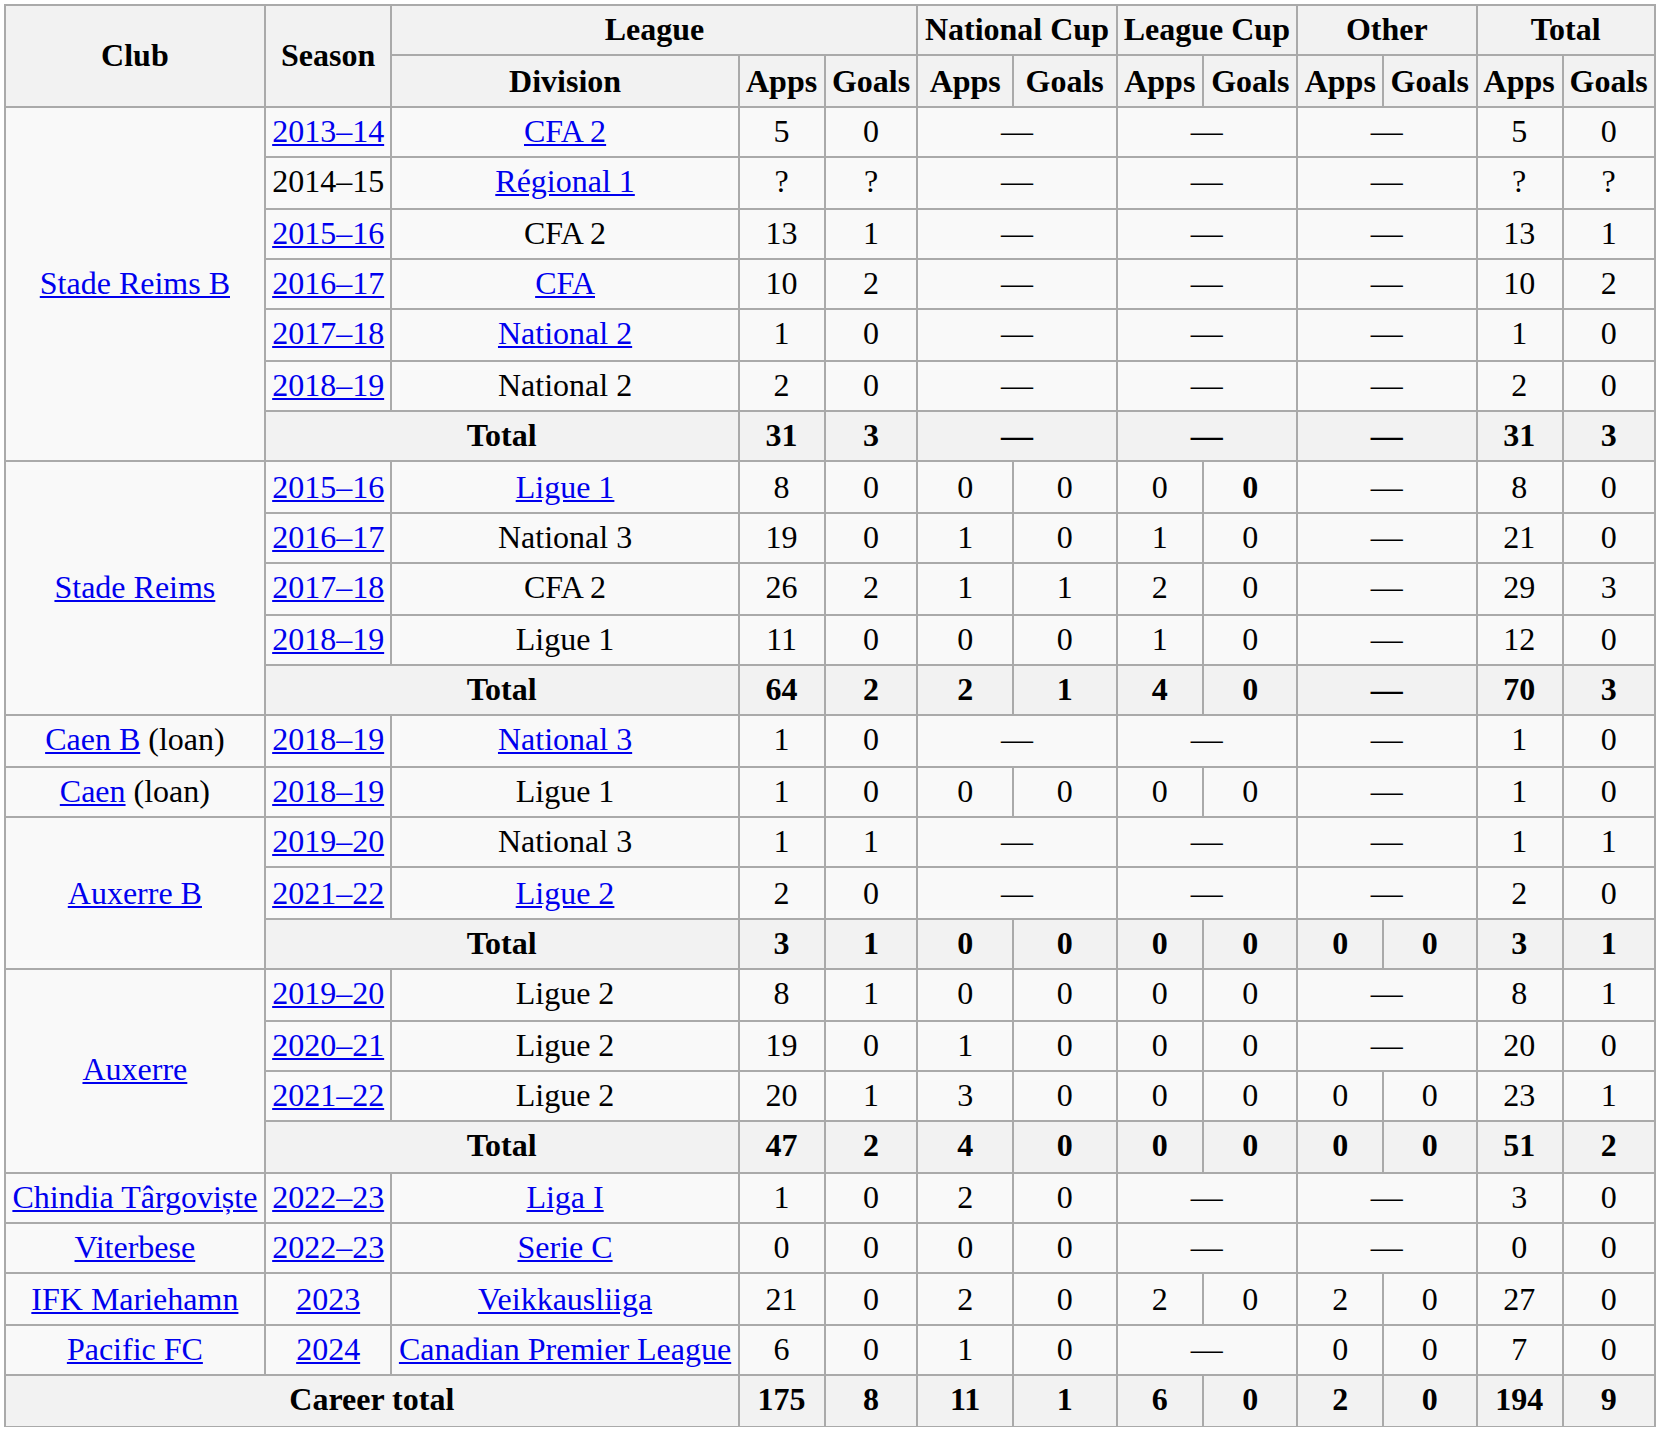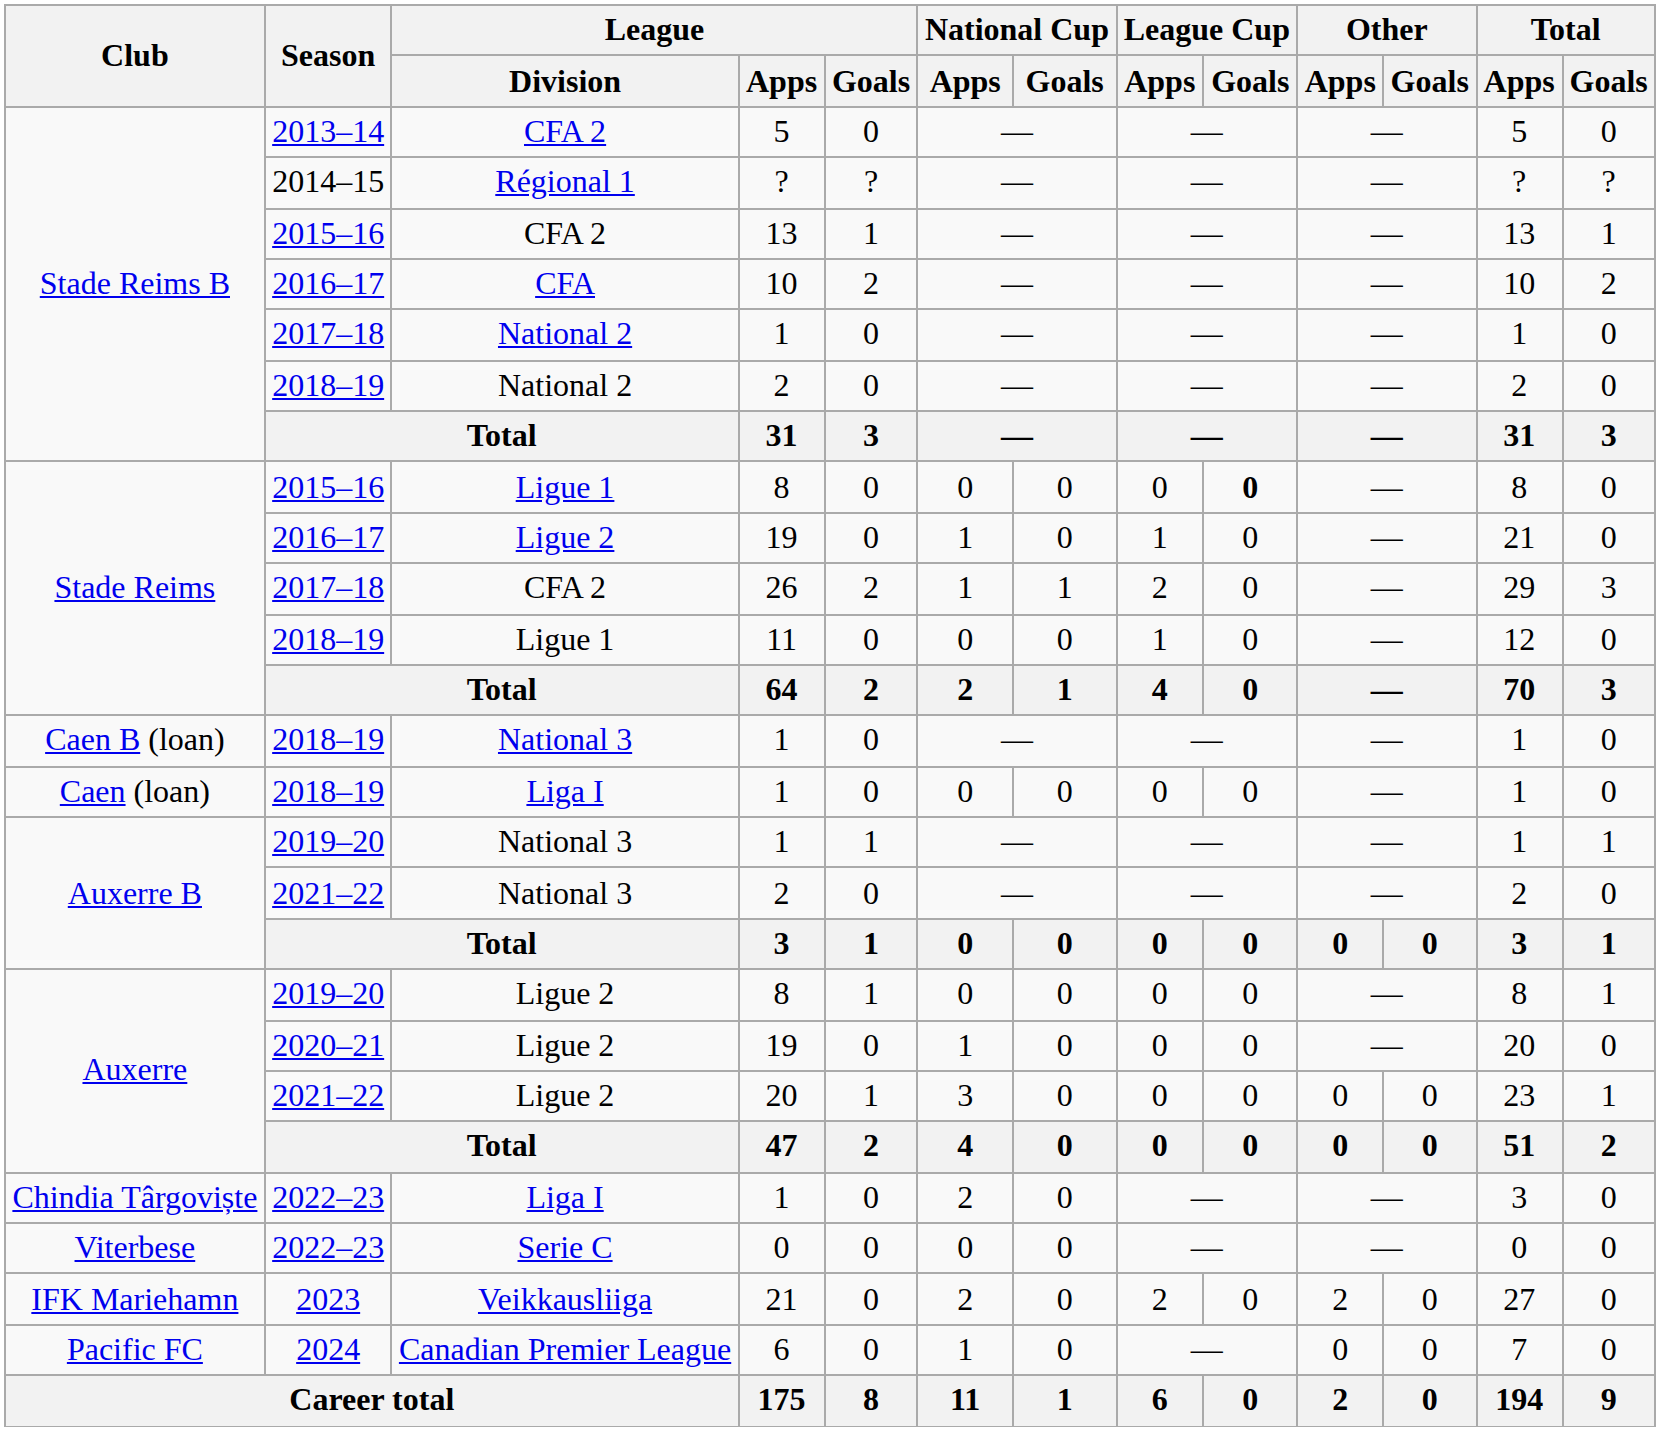Stade Reims / 19 | League / Division: National 3 -> Ligue 2
Caen (loan) / 1 | League / Division: Ligue 1 -> Liga I
Auxerre B / 2 | League / Division: Ligue 2 -> National 3
